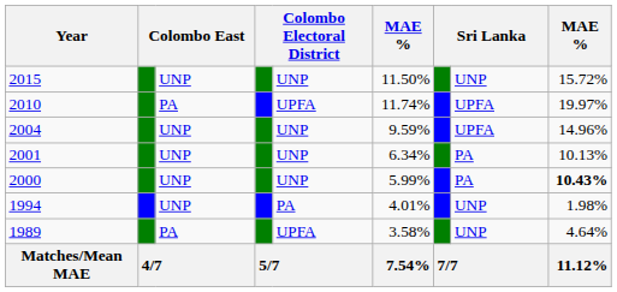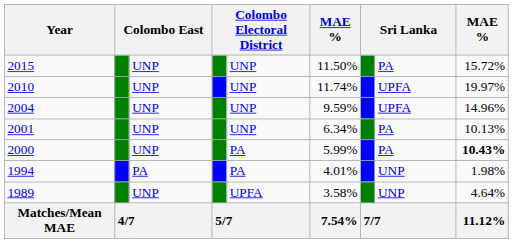2015 | column 8: UNP -> PA
2010 | column 3: PA -> UNP
2010 | column 5: UPFA -> UNP
2000 | column 5: UNP -> PA
1994 | column 3: UNP -> PA
1989 | column 3: PA -> UNP
